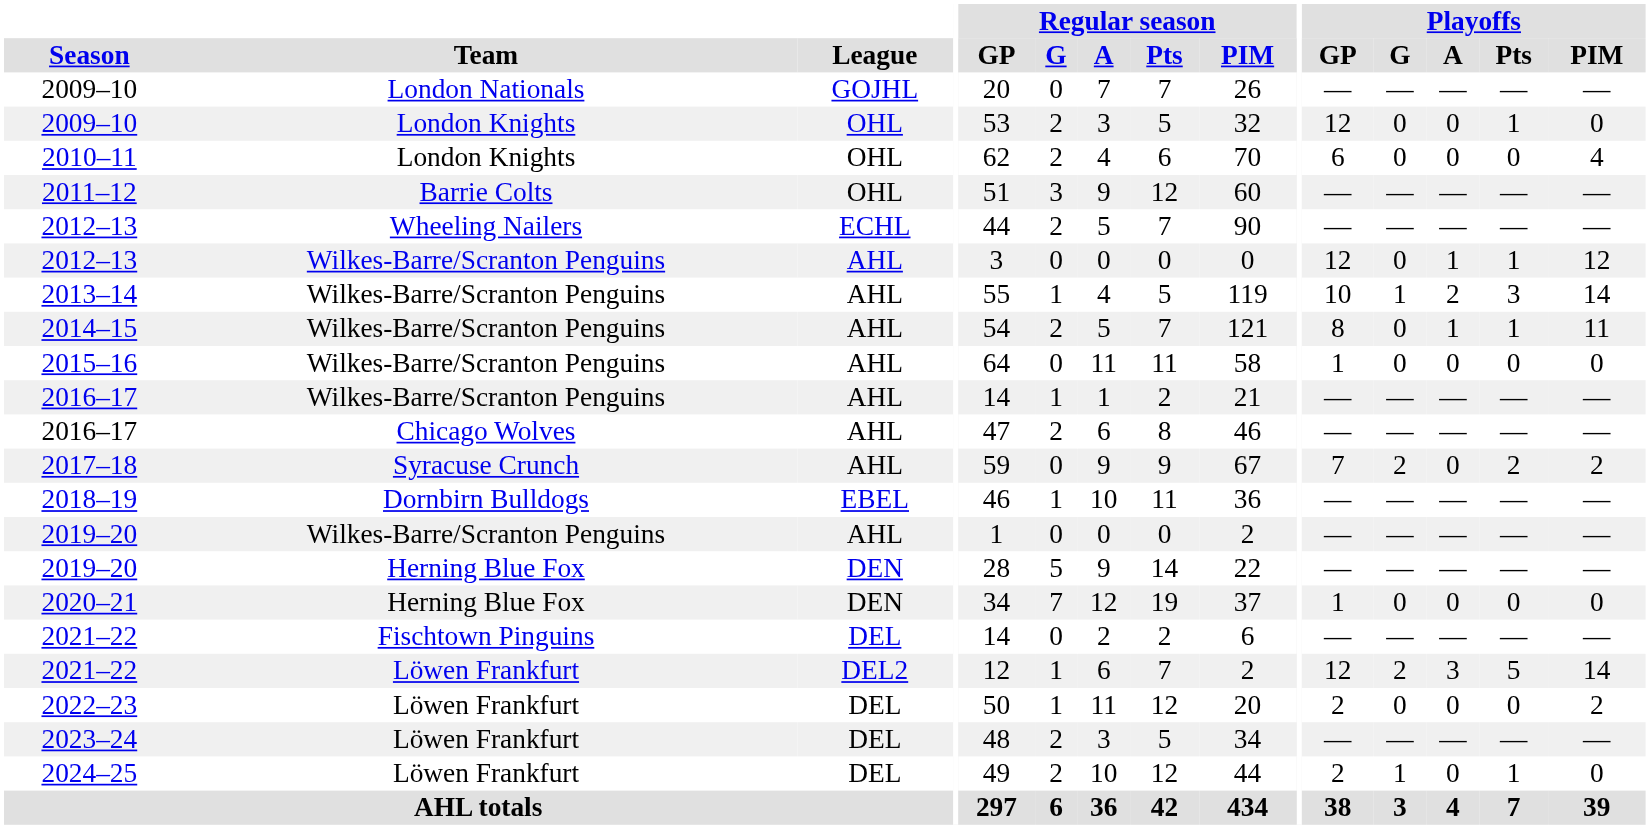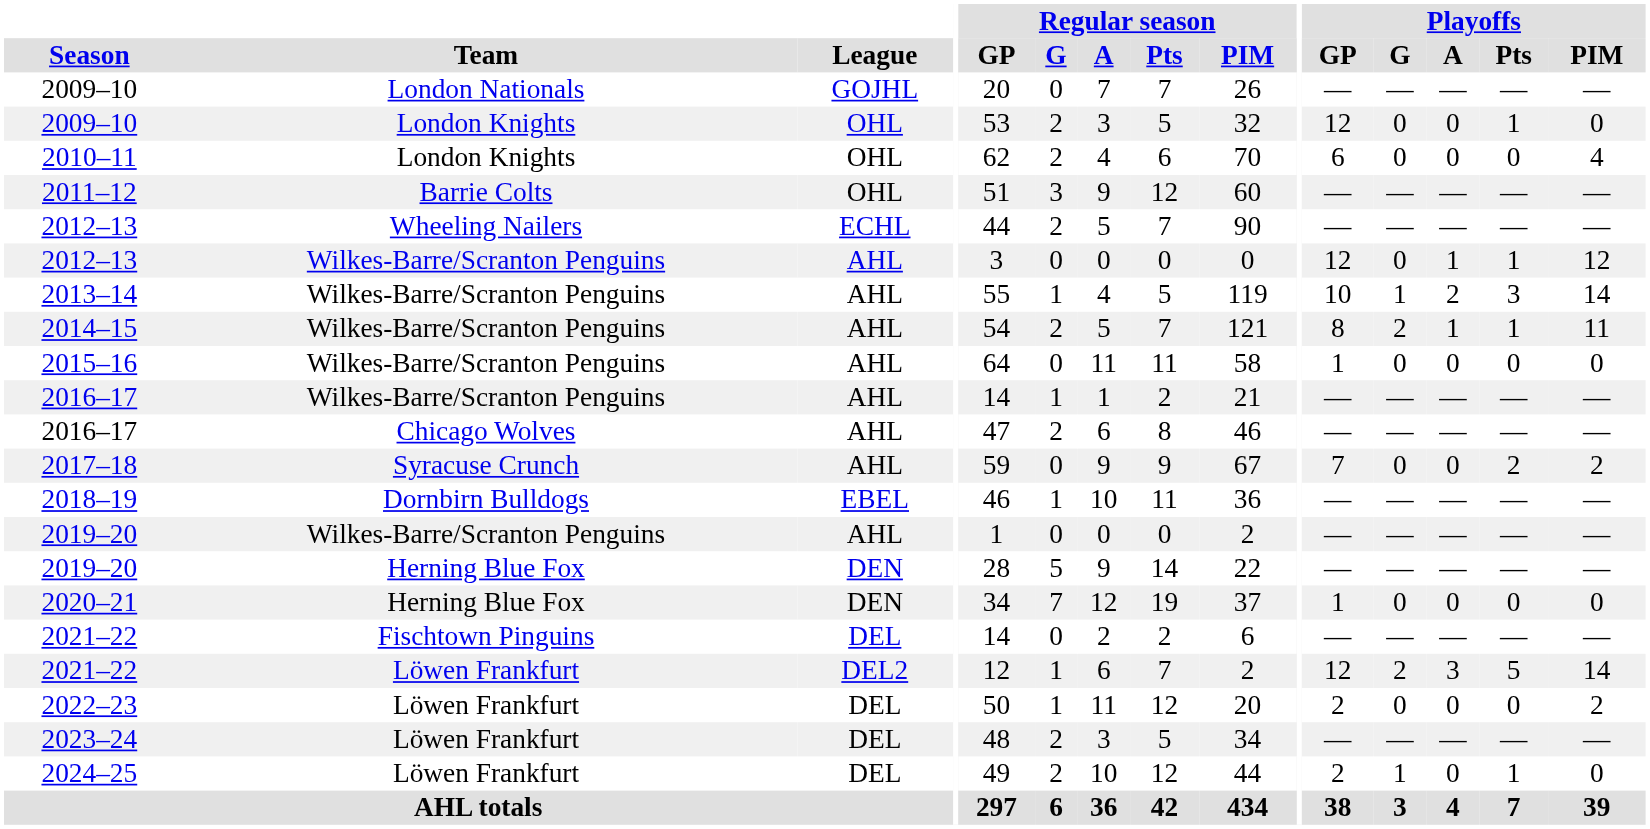2014–15 | Playoffs / G: 0 -> 2
2017–18 | Playoffs / G: 2 -> 0
